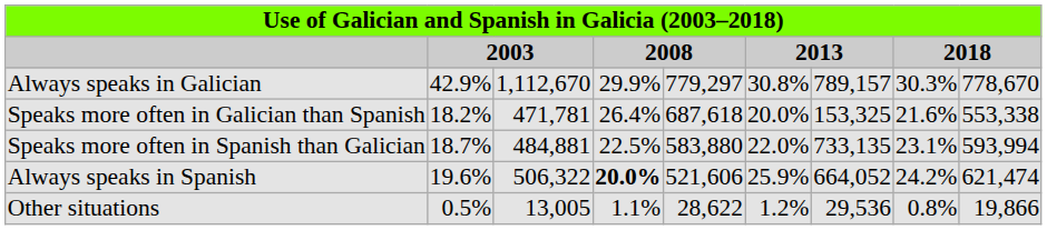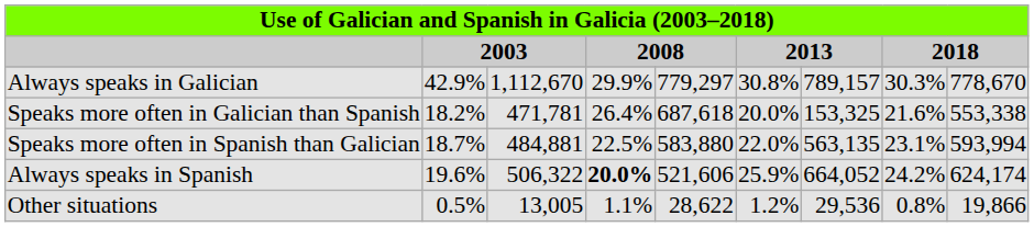Speaks more often in Spanish than Galician | column 7: 733,135 -> 563,135
Always speaks in Spanish | column 9: 621,474 -> 624,174
